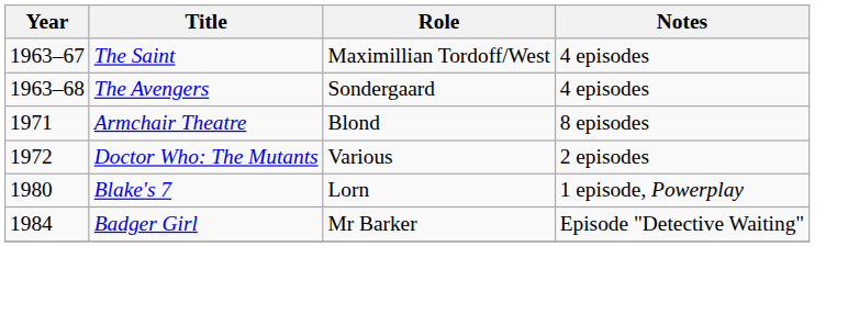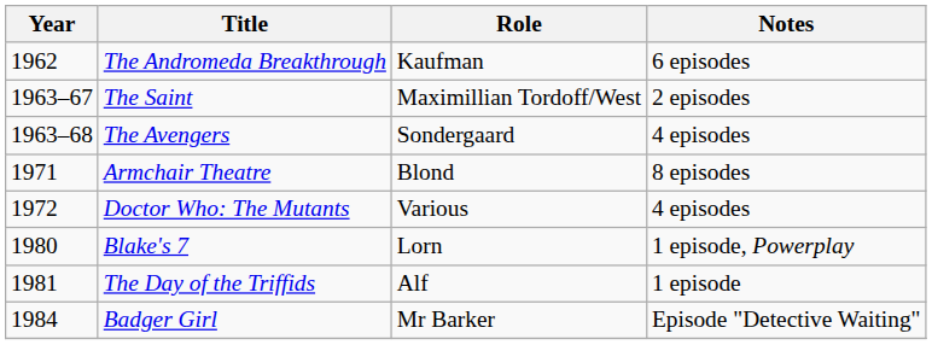+ row: 1962 | The Andromeda Breakthrough | Kaufman | 6 episodes
The Saint | Notes: 4 episodes -> 2 episodes
Doctor Who: The Mutants | Notes: 2 episodes -> 4 episodes
+ row: 1981 | The Day of the Triffids | Alf | 1 episode
